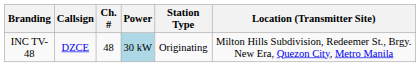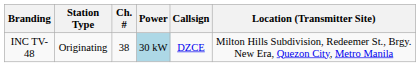columns swapped: Callsign <-> Station Type
INC TV-48 | Ch. #: 48 -> 38
